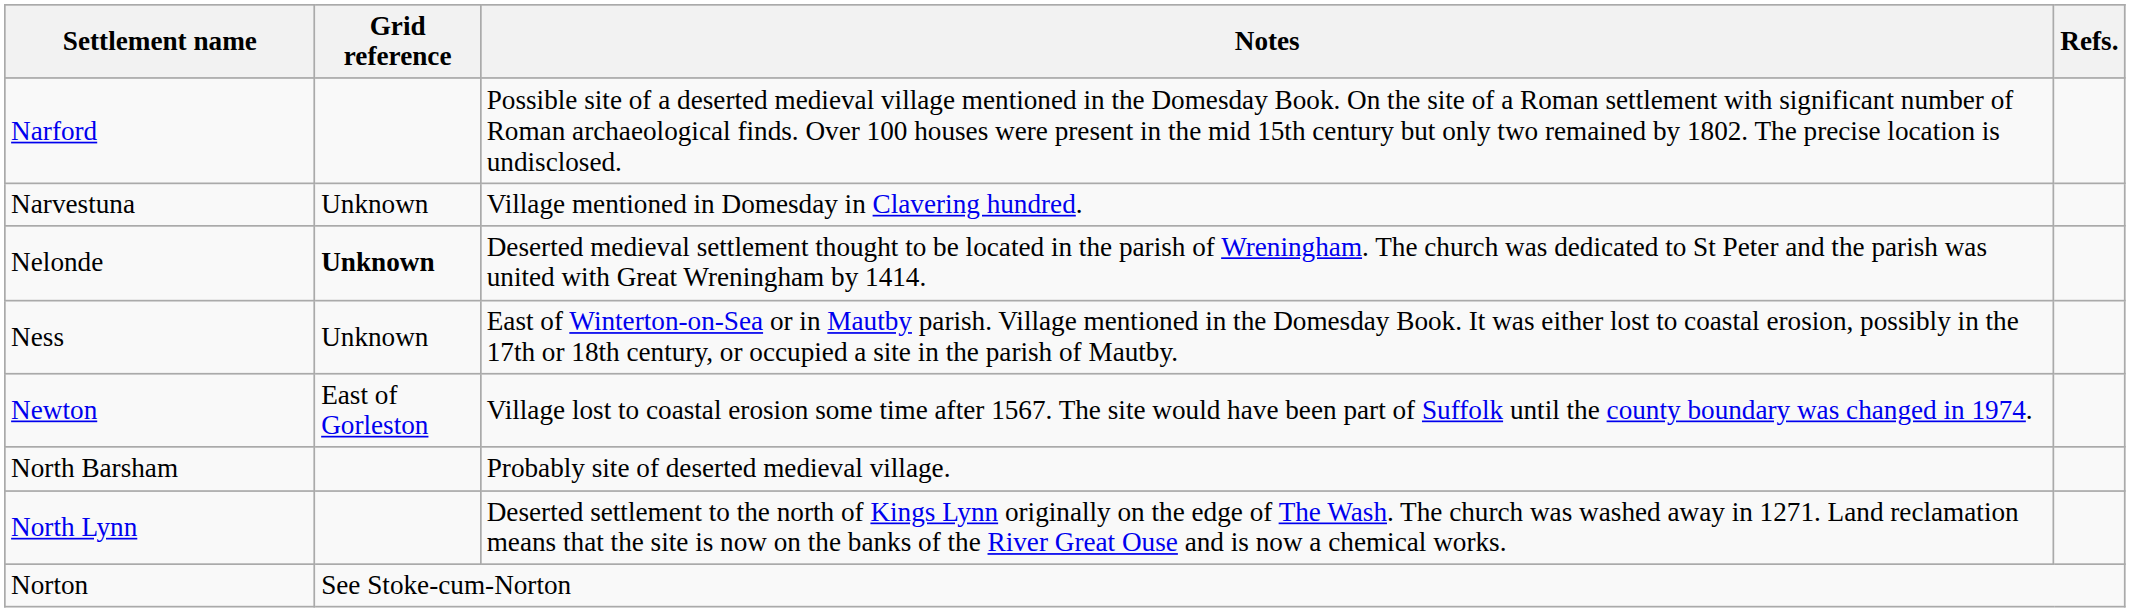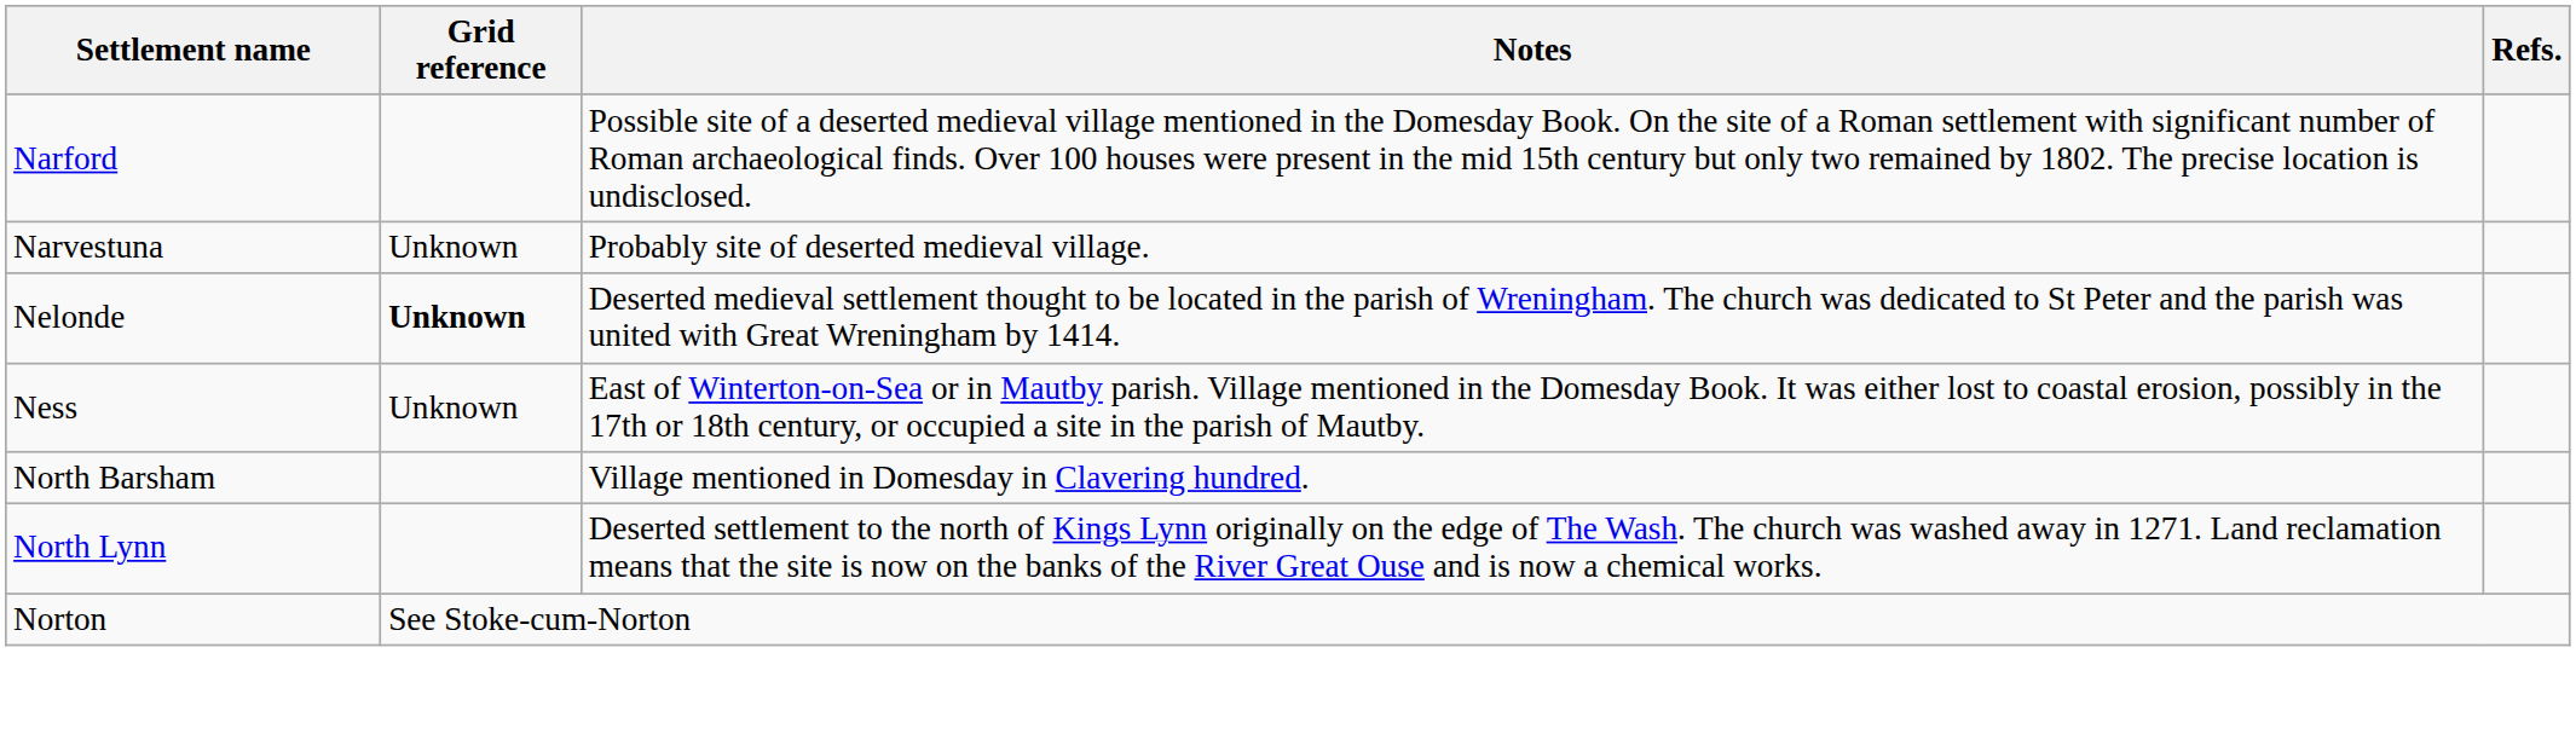Narvestuna | Notes: Village mentioned in Domesday in Clavering hundred. -> Probably site of deserted medieval village.
- row: Newton | East of Gorleston | Village lost to coastal erosion some time after 1567. The site would have been part of Suffolk until the county boundary was changed in 1974.
North Barsham | Notes: Probably site of deserted medieval village. -> Village mentioned in Domesday in Clavering hundred.
